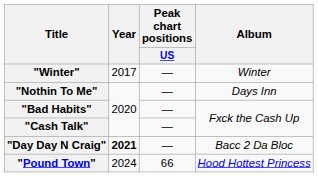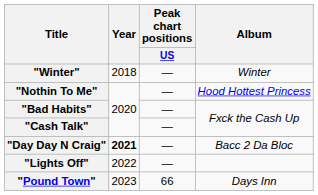"Winter" | Year: 2017 -> 2018
"Nothin To Me" | Album: Days Inn -> Hood Hottest Princess
+ row: "Lights Off" | 2022 | —
"Pound Town" | Year: 2024 -> 2023
"Pound Town" | Album: Hood Hottest Princess -> Days Inn
